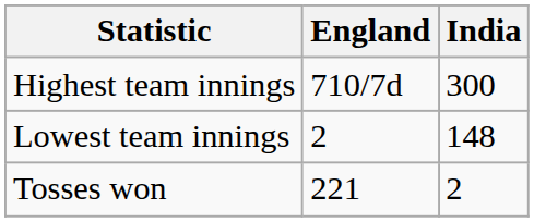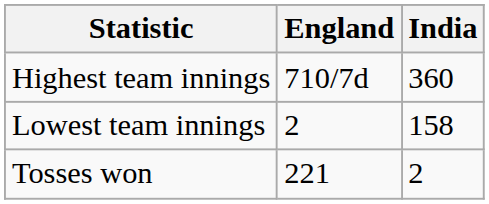Highest team innings | India: 300 -> 360
Lowest team innings | India: 148 -> 158
